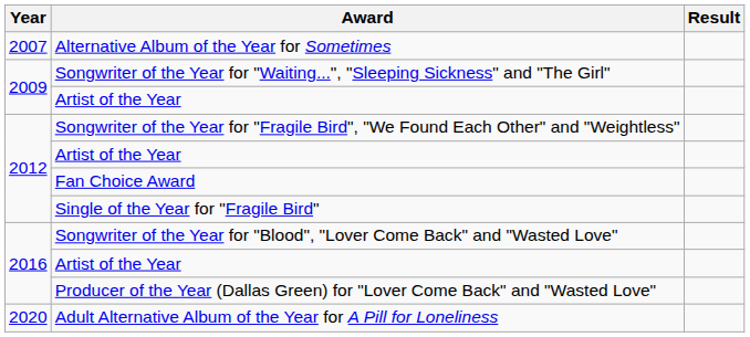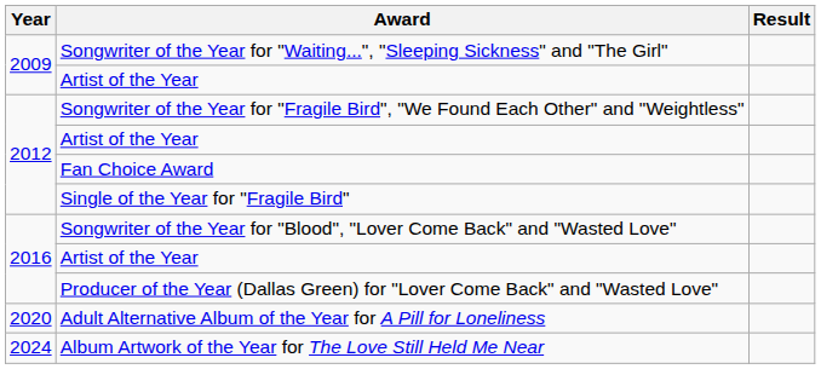- row: 2007 | Alternative Album of the Year for Sometimes
+ row: 2024 | Album Artwork of the Year for The Love Still Held Me Near
